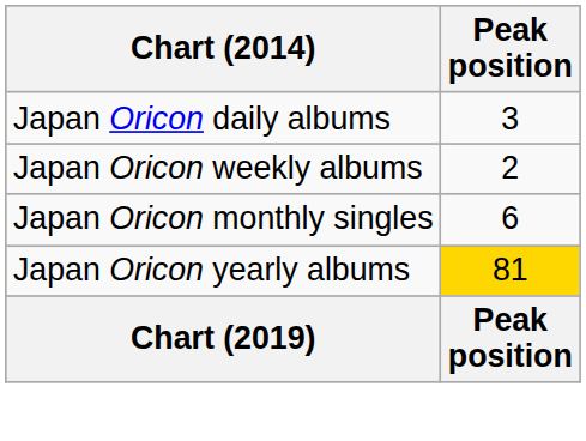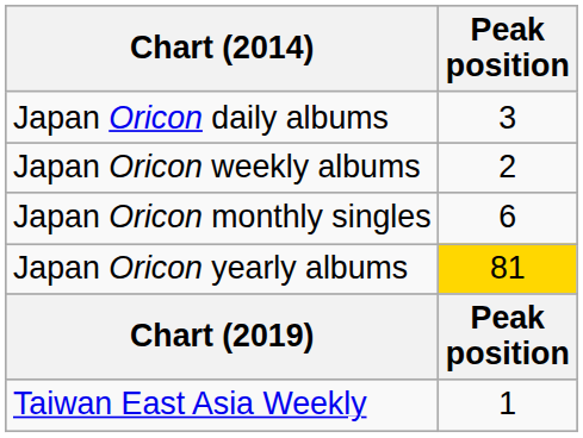+ row: Taiwan East Asia Weekly | 1
